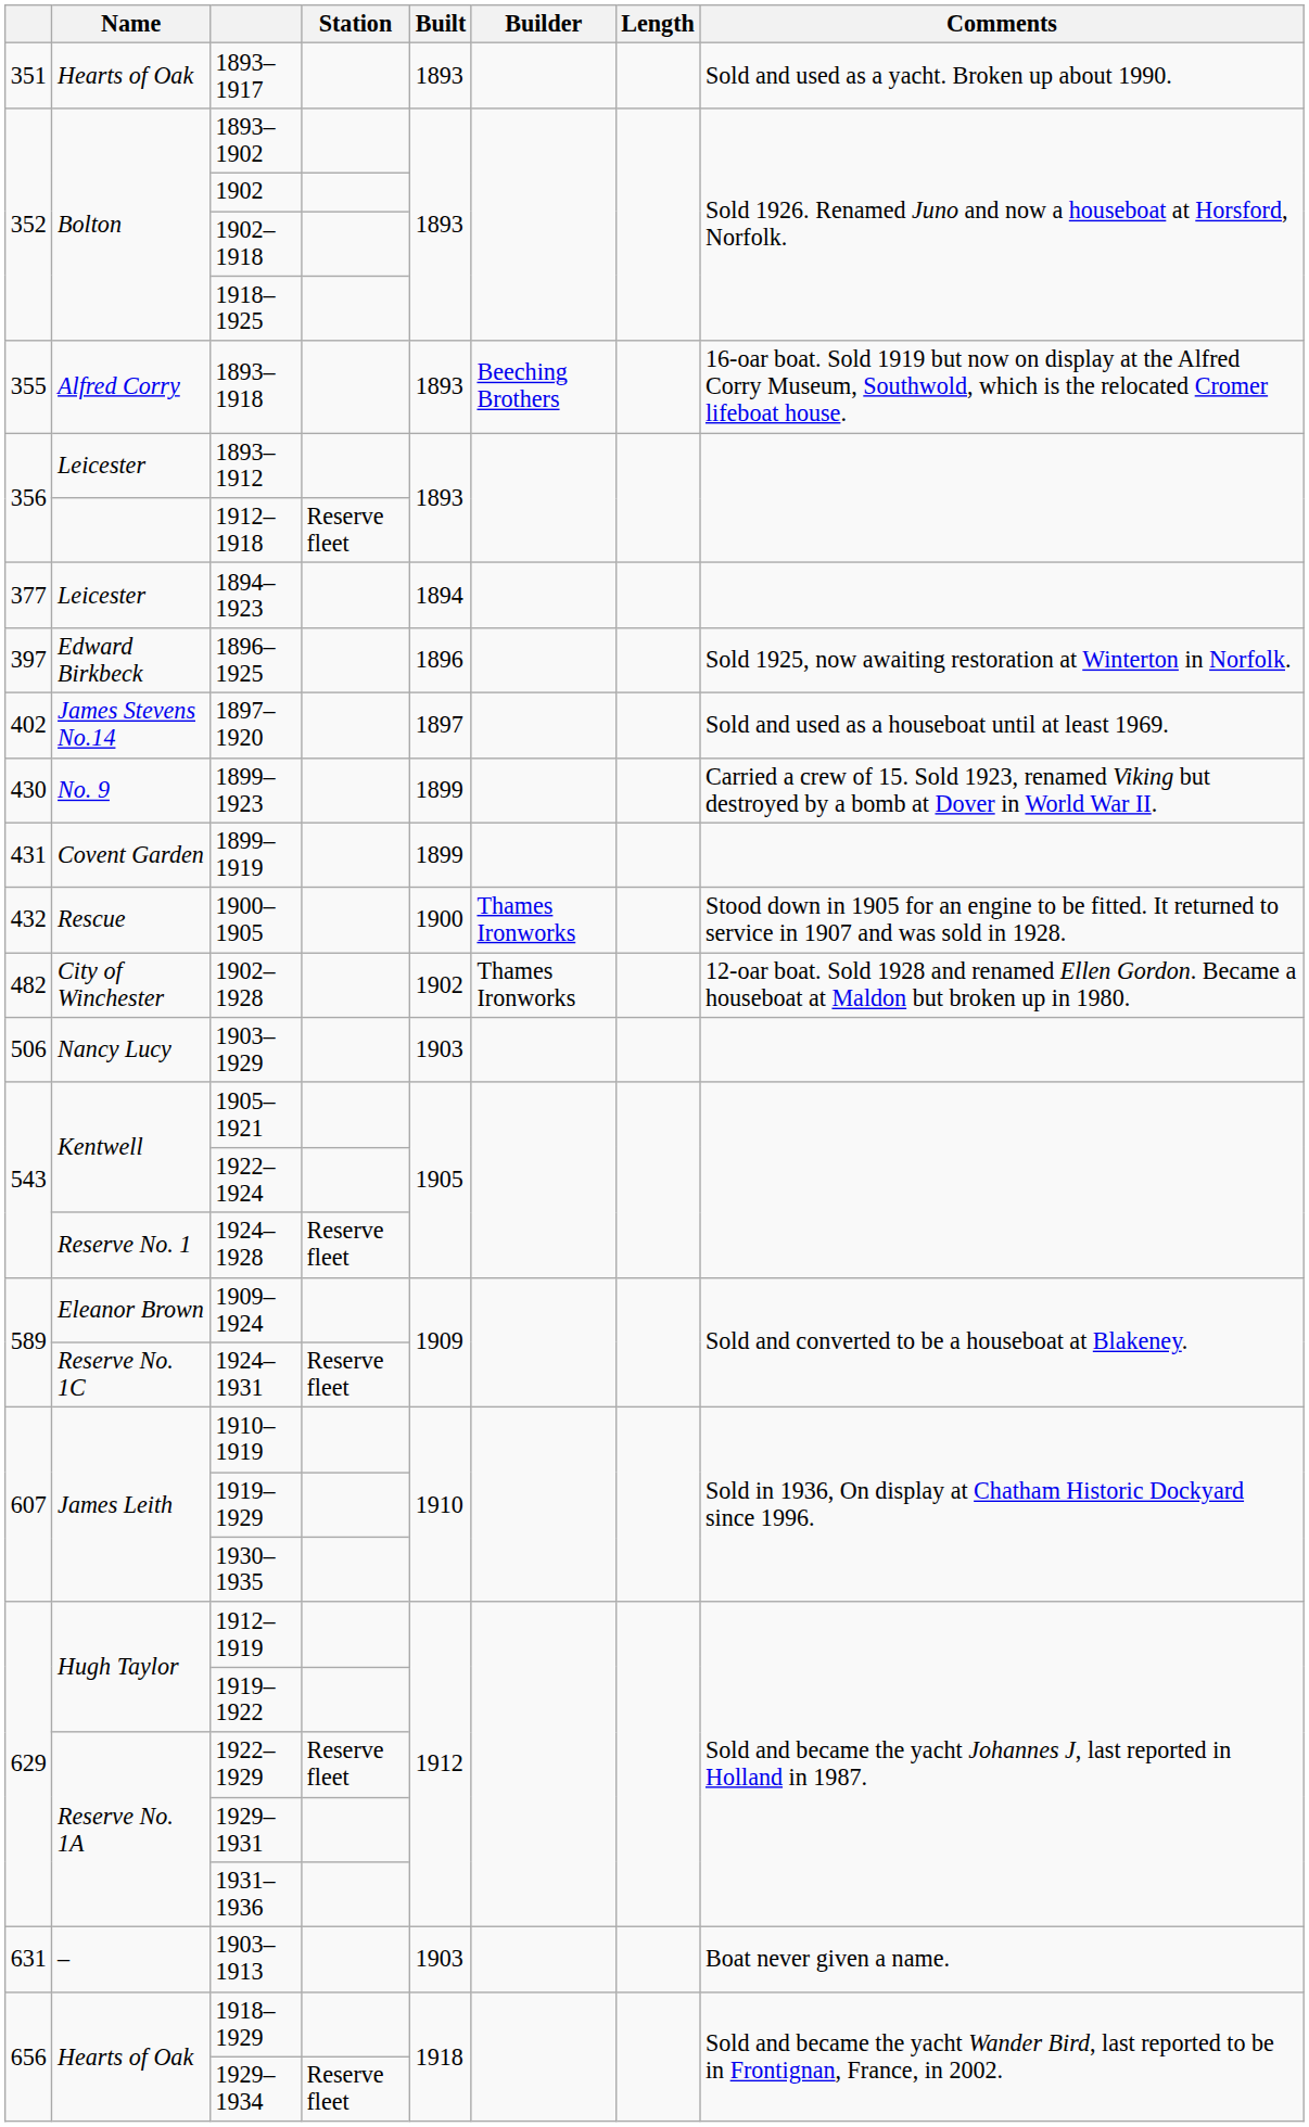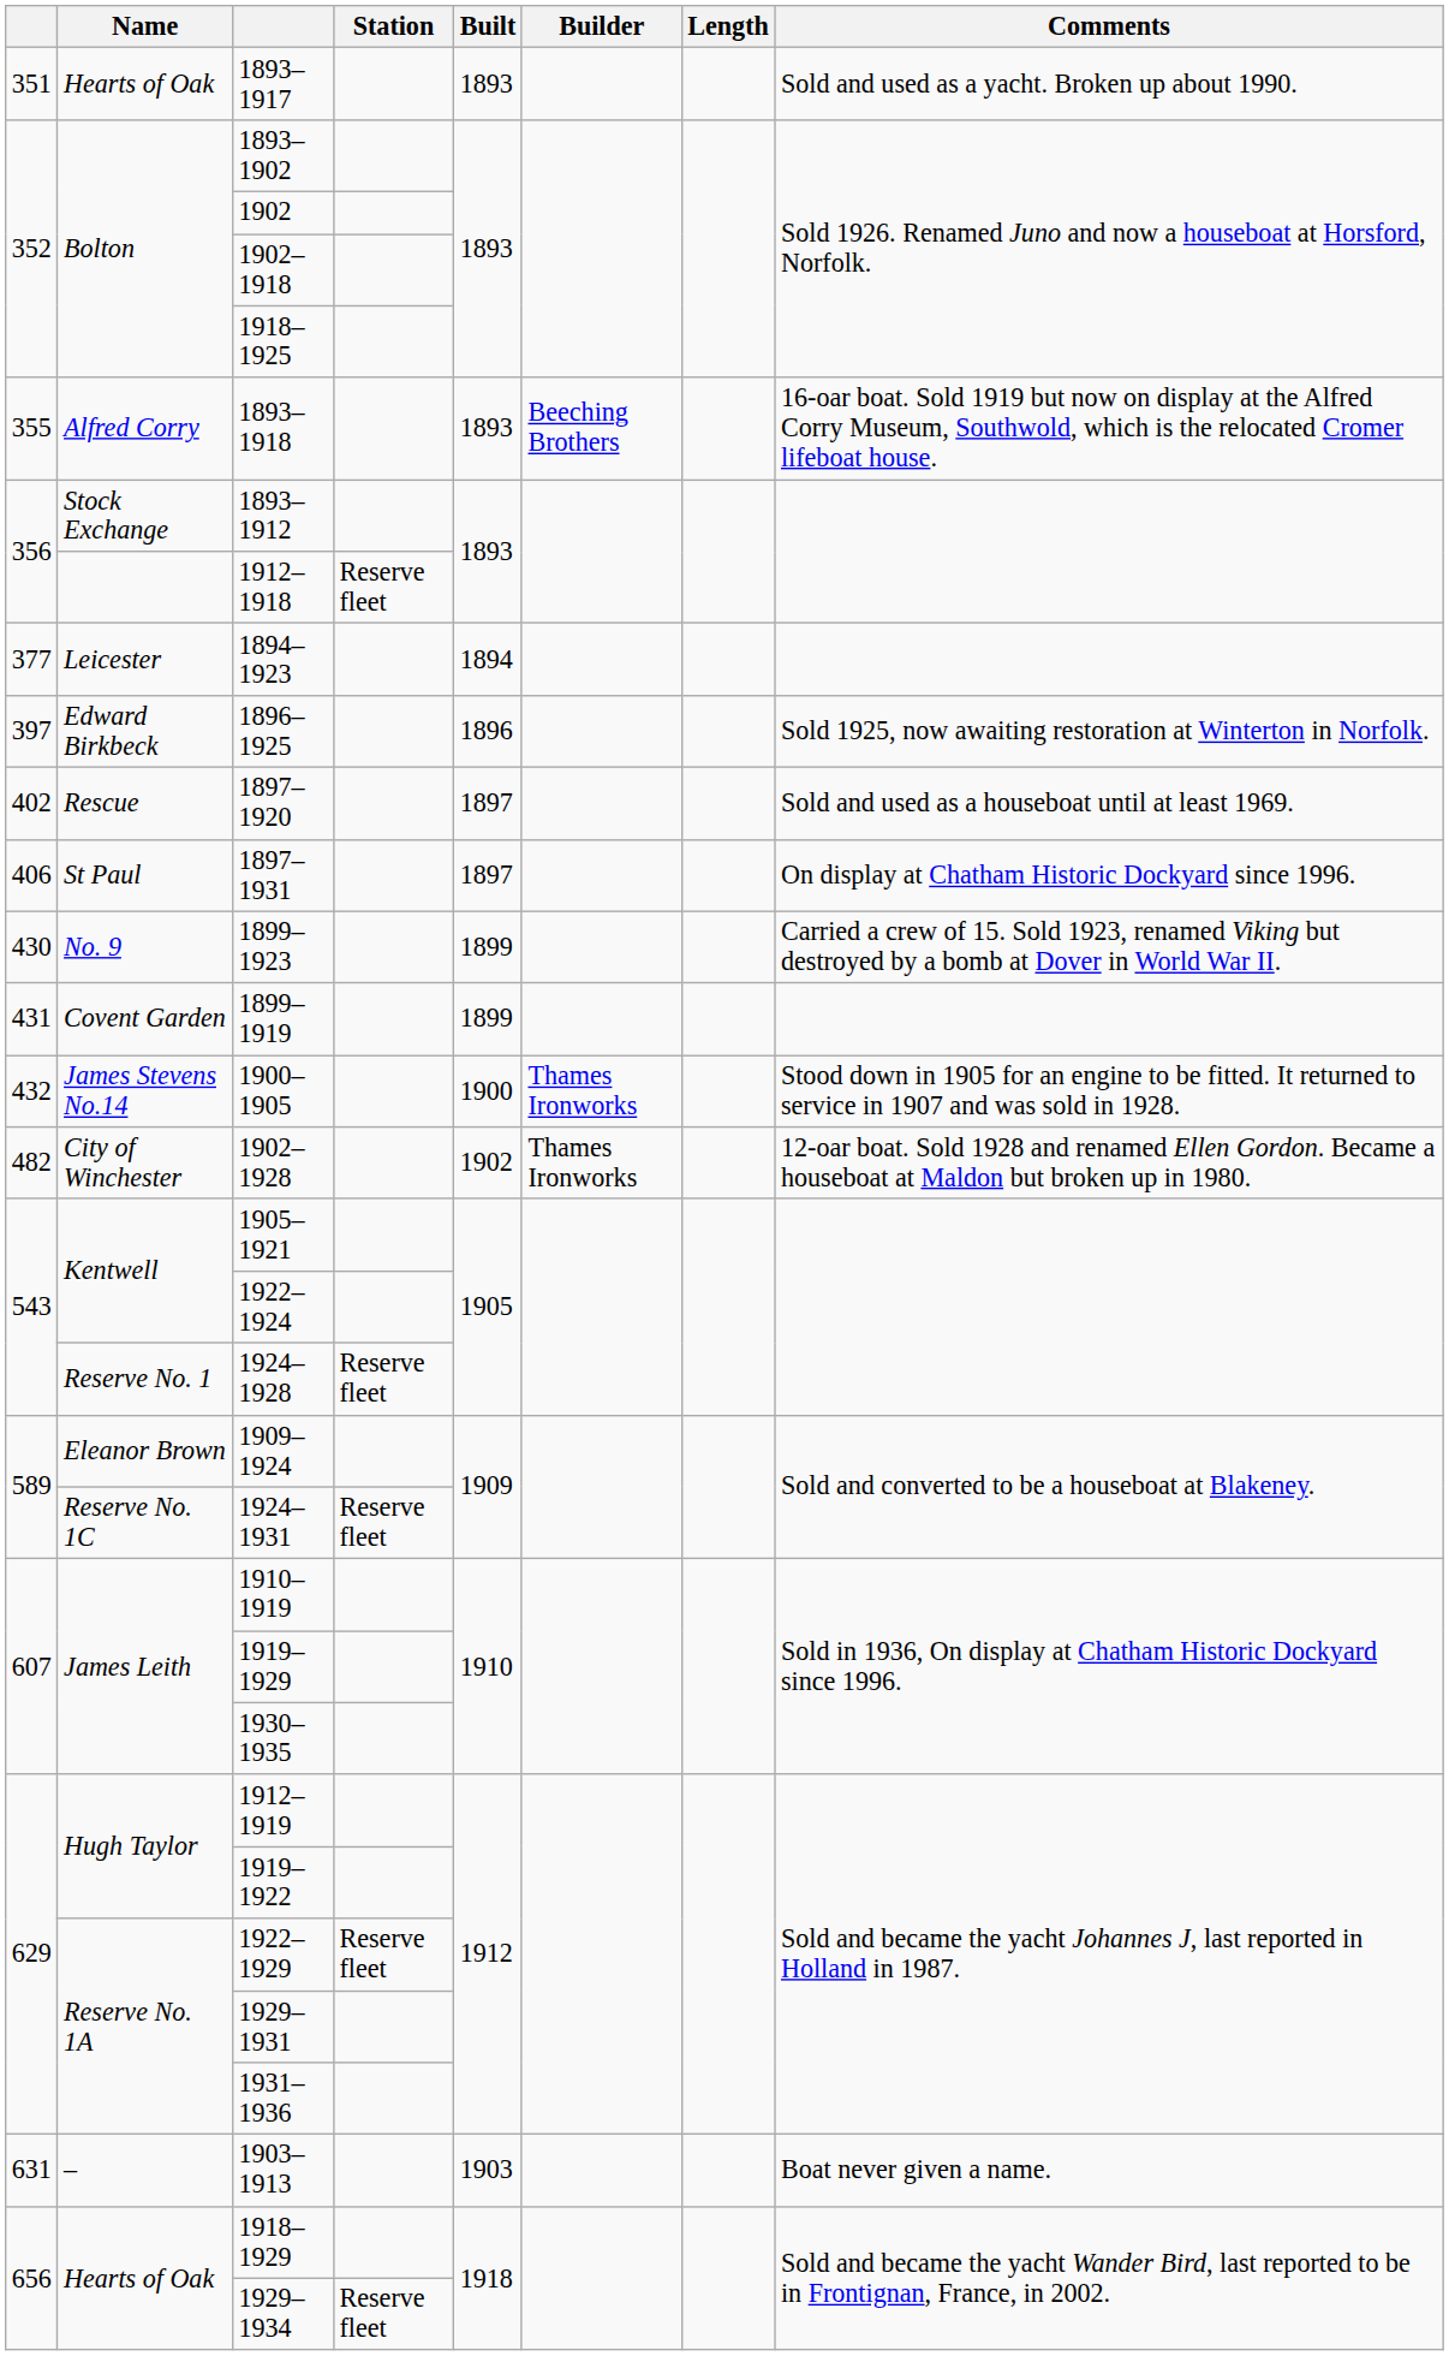1893–1912 | Name: Leicester -> Stock Exchange
1897–1920 | Name: James Stevens No.14 -> Rescue
+ row: 406 | St Paul | 1897–1931 | 1897 | On display at Chatham Historic Dockyard since 1996.
1900–1905 | Name: Rescue -> James Stevens No.14
- row: 506 | Nancy Lucy | 1903–1929 | 1903
